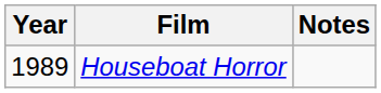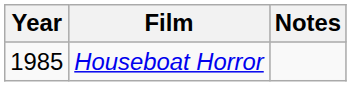Houseboat Horror | Year: 1989 -> 1985
